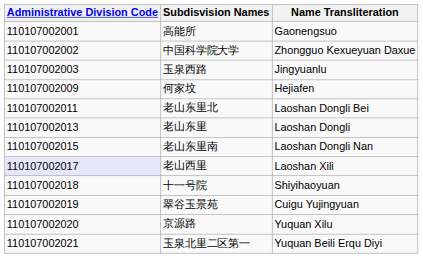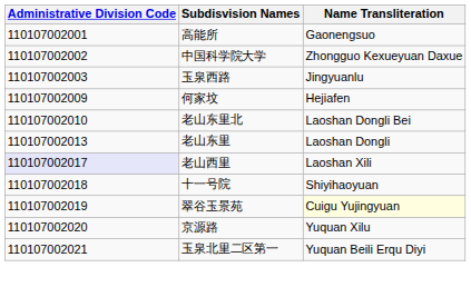老山东里北 | Administrative Division Code: 110107002011 -> 110107002010
- row: 110107002015 | 老山东里南 | Laoshan Dongli Nan
翠谷玉景苑 | Name Transliteration: no background -> lightyellow background
